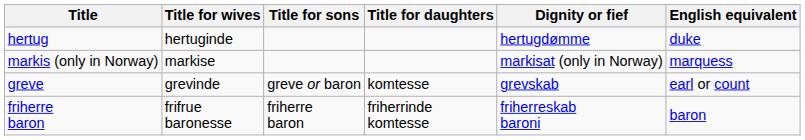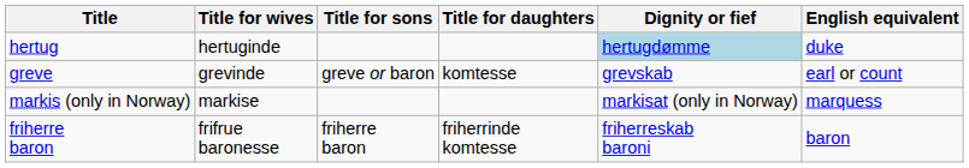hertug | Dignity or fief: no background -> lightblue background
rows swapped: markis (only in Norway) <-> greve
